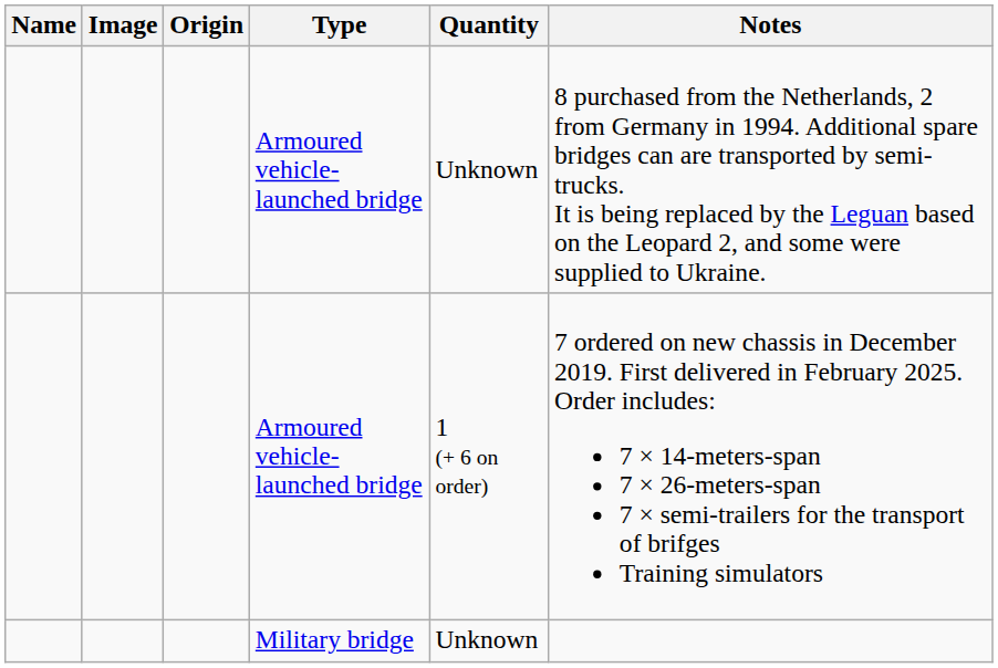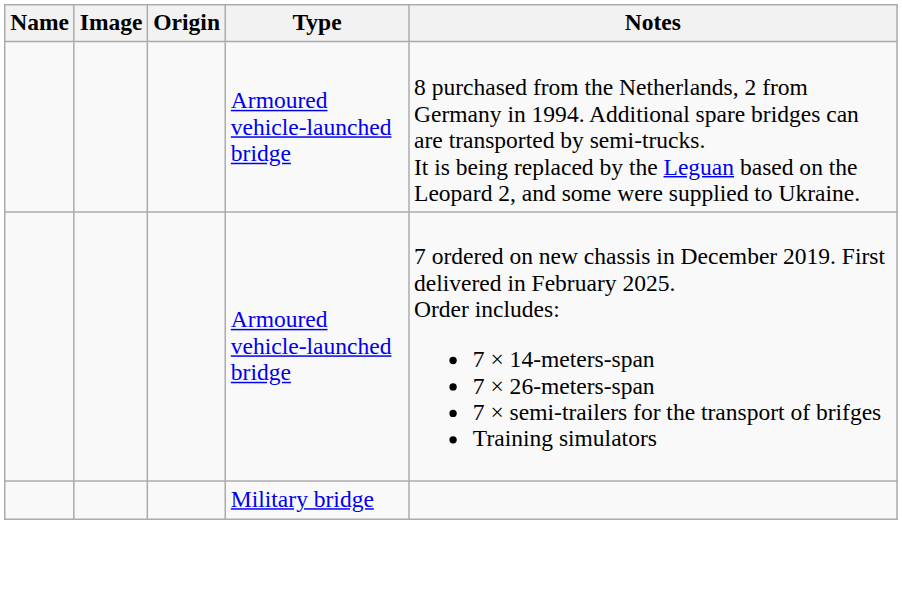- column: Quantity | Unknown | 1 (+ 6 on order) | Unknown
